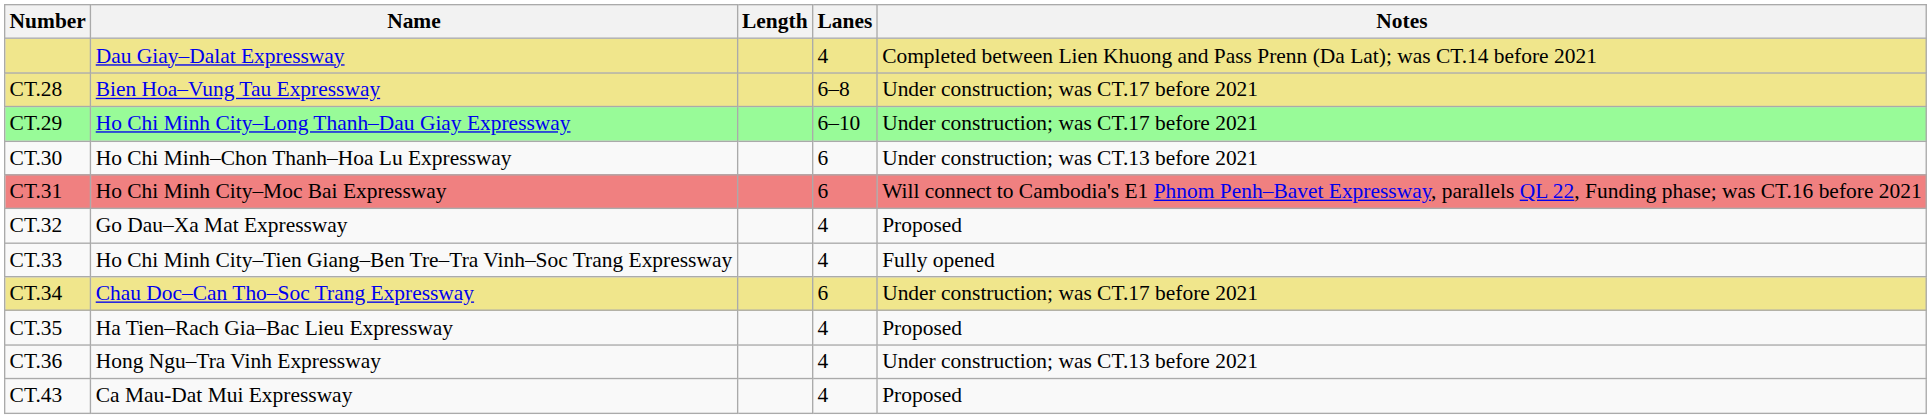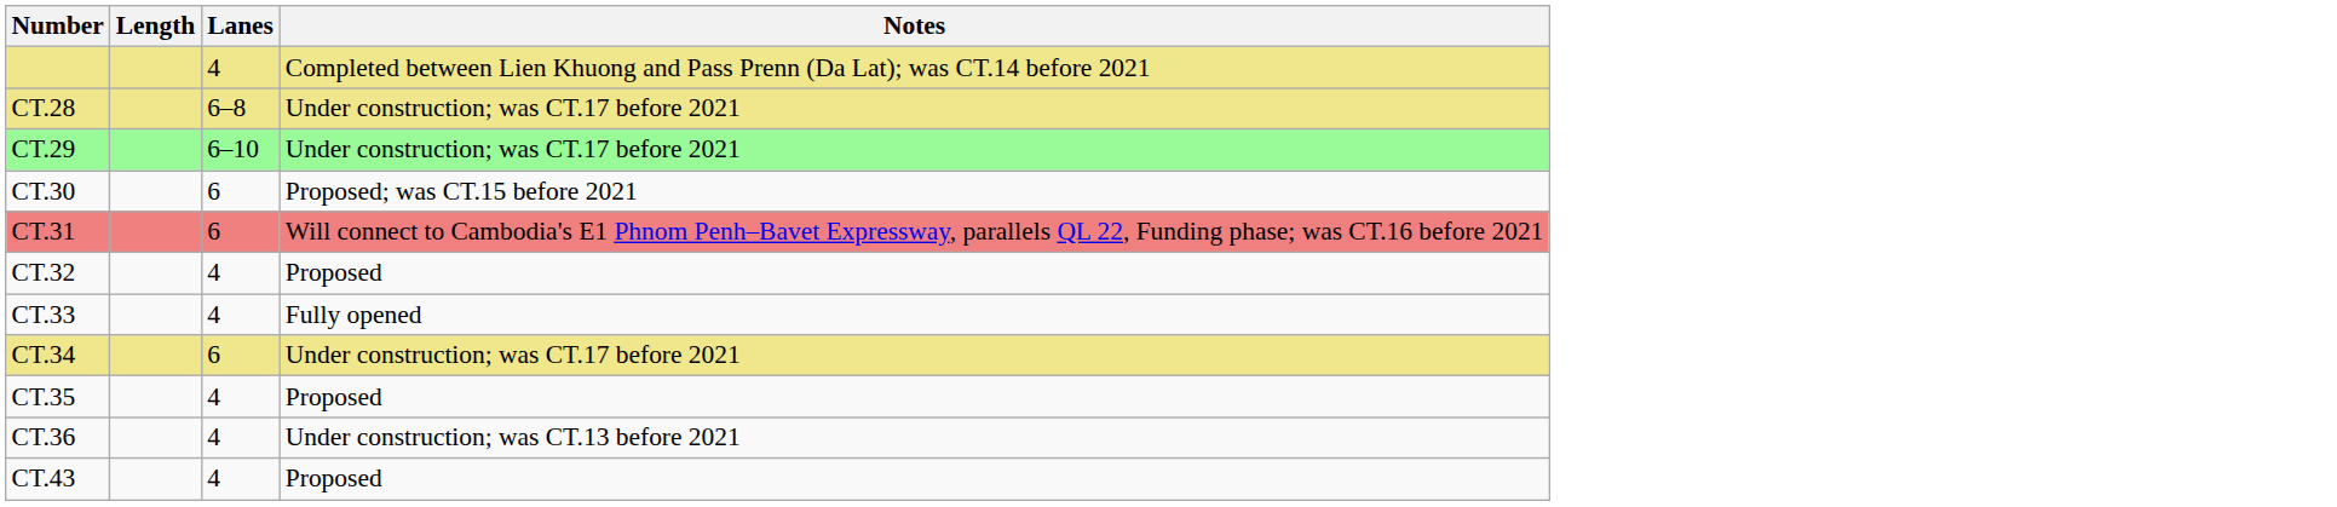- column: Name | Dau Giay–Dalat Expressway | Bien Hoa–Vung Tau Expressway | Ho Chi Minh City–Long Thanh–Dau Giay Expressway | Ho Chi Minh–Chon Thanh–Hoa Lu Expressway | Ho Chi Minh City–Moc Bai Expressway | Go Dau–Xa Mat Expressway | Ho Chi Minh City–Tien Giang–Ben Tre–Tra Vinh–Soc Trang Expressway | Chau Doc–Can Tho–Soc Trang Expressway | Ha Tien–Rach Gia–Bac Lieu Expressway | Hong Ngu–Tra Vinh Expressway | Ca Mau-Dat Mui Expressway
CT.30 | Notes: Under construction; was CT.13 before 2021 -> Proposed; was CT.15 before 2021
